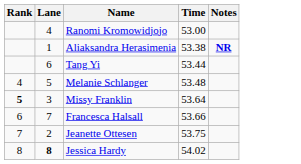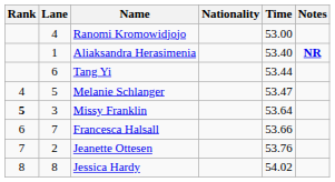+ column: Nationality
Aliaksandra Herasimenia | Time: 53.38 -> 53.40
Melanie Schlanger | Time: 53.48 -> 53.47
Jeanette Ottesen | Time: 53.75 -> 53.76
Jessica Hardy | Lane: bold -> normal
